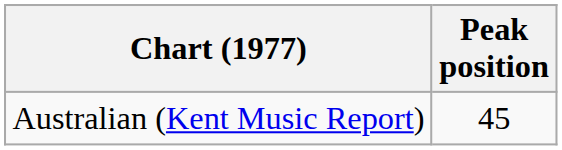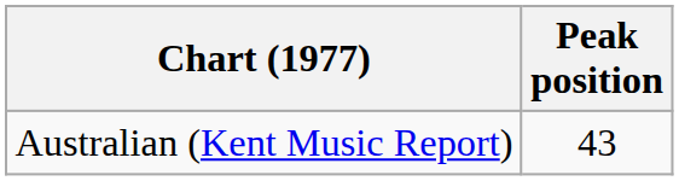Australian (Kent Music Report) | Peak position: 45 -> 43
